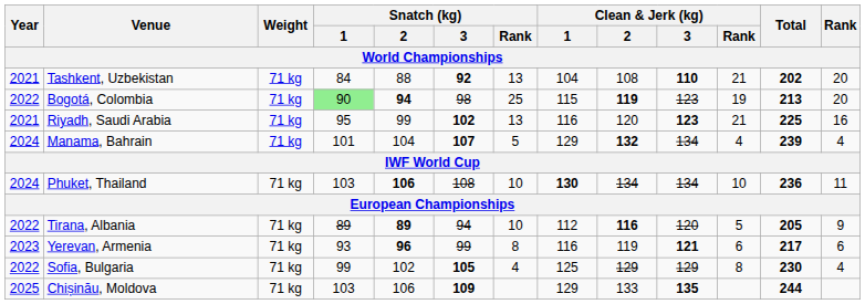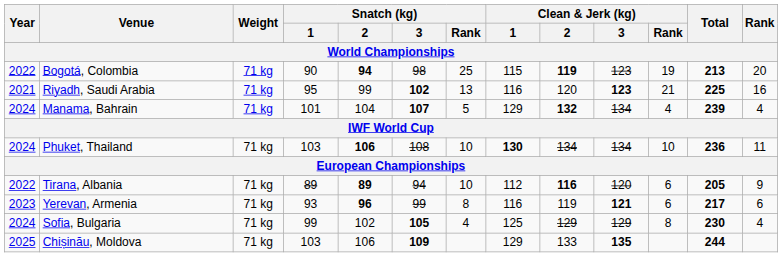- row: 2021 | Tashkent, Uzbekistan | 71 kg | 84 | 88 | 92 | 13 | 104 | 108 | 110 | 21 | 202 | 20
Bogotá, Colombia | Snatch (kg) / 1: lightgreen background -> no background
Tirana, Albania | Clean & Jerk (kg) / Rank: 5 -> 6
Sofia, Bulgaria | Year: 2022 -> 2024
